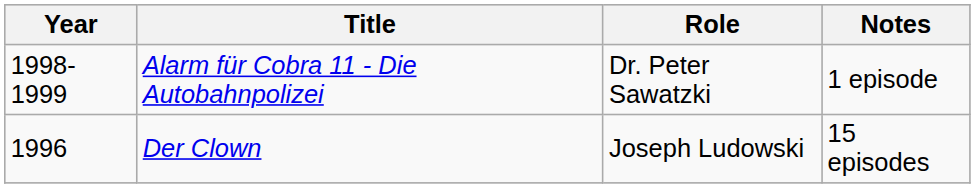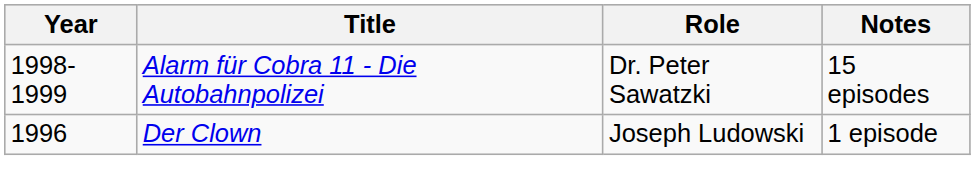Alarm für Cobra 11 - Die Autobahnpolizei | Notes: 1 episode -> 15 episodes
Der Clown | Notes: 15 episodes -> 1 episode
